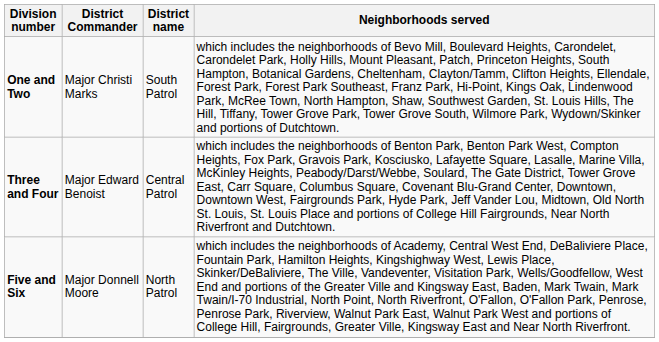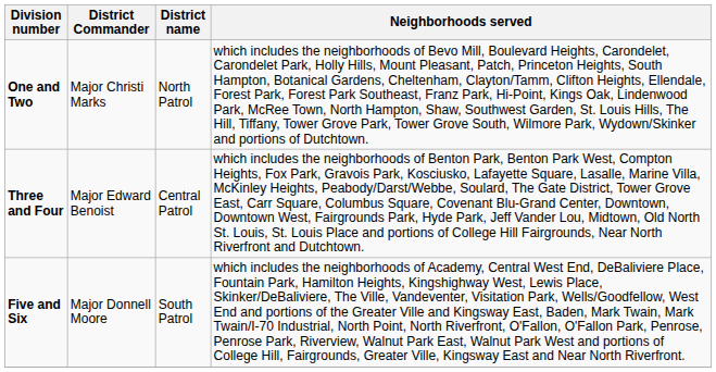One and Two | District name: South Patrol -> North Patrol
Five and Six | District name: North Patrol -> South Patrol
